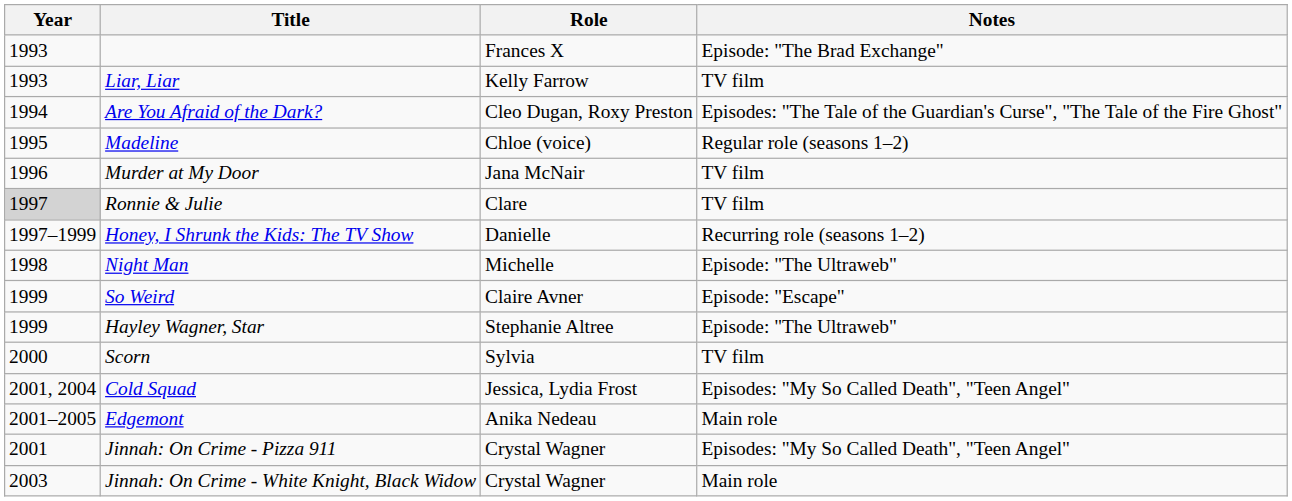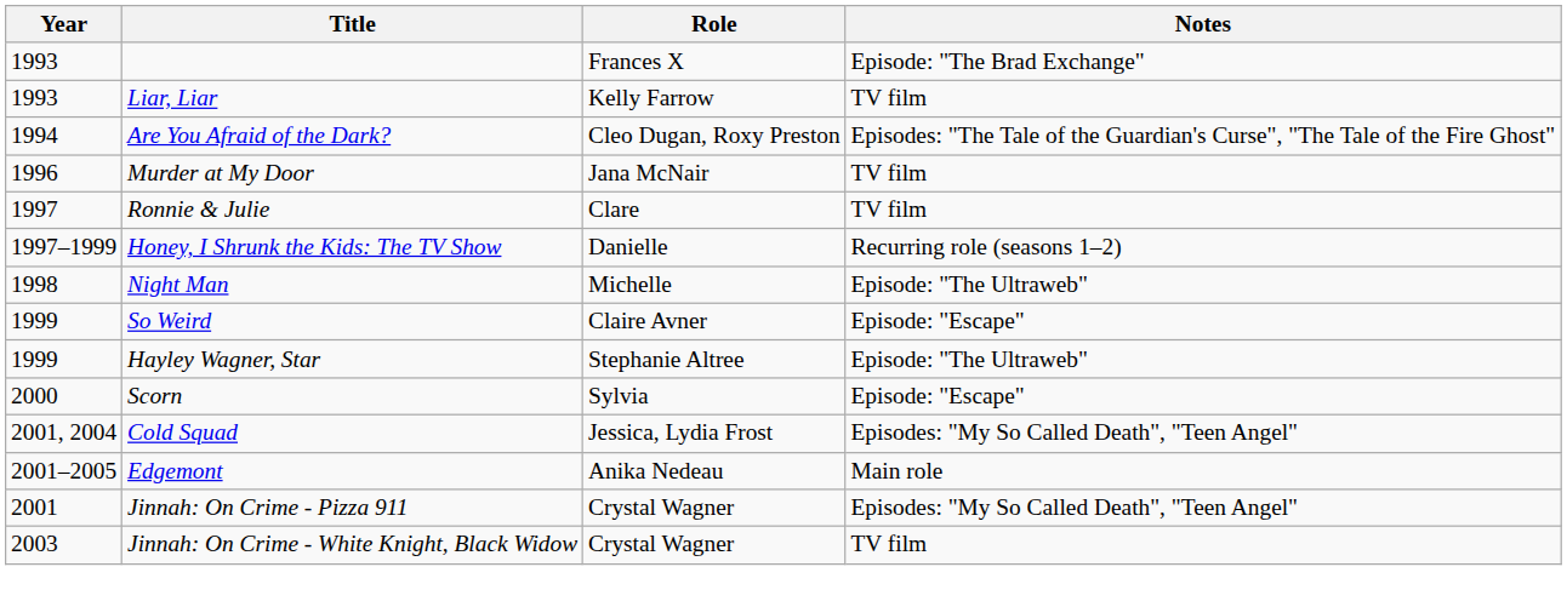- row: 1995 | Madeline | Chloe (voice) | Regular role (seasons 1–2)
Ronnie & Julie | Year: lightgrey background -> no background
Scorn | Notes: TV film -> Episode: "Escape"
Jinnah: On Crime - White Knight, Black Widow | Notes: Main role -> TV film
